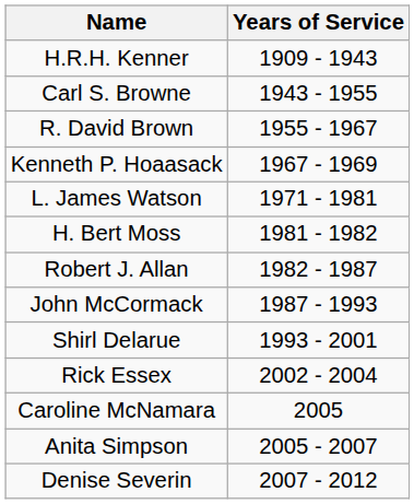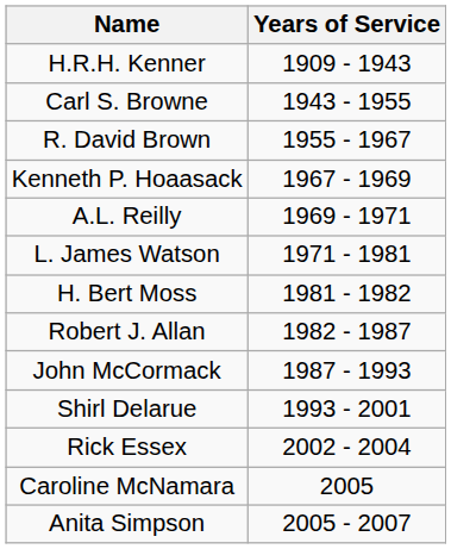+ row: A.L. Reilly | 1969 - 1971
- row: Denise Severin | 2007 - 2012
